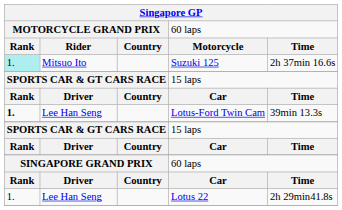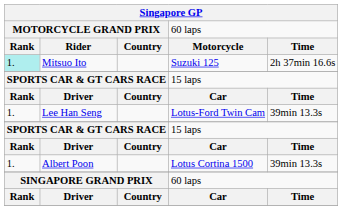Lee Han Seng / Lotus-Ford Twin Cam | column 1: bold -> normal
+ row: 1. | Albert Poon | Lotus Cortina 1500 | 39min 13.3s
- row: 1. | Lee Han Seng | Lotus 22 | 2h 29min41.8s
